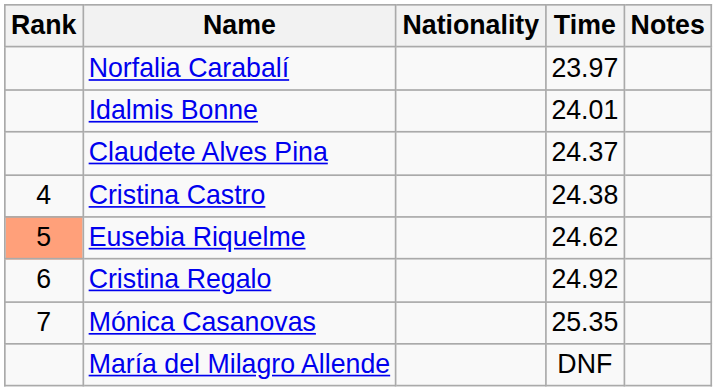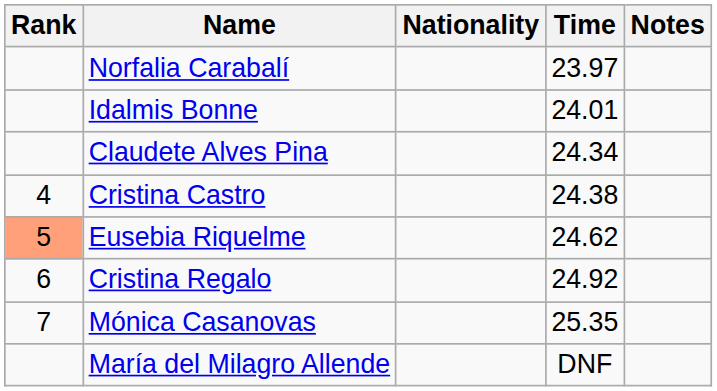Claudete Alves Pina | Time: 24.37 -> 24.34
